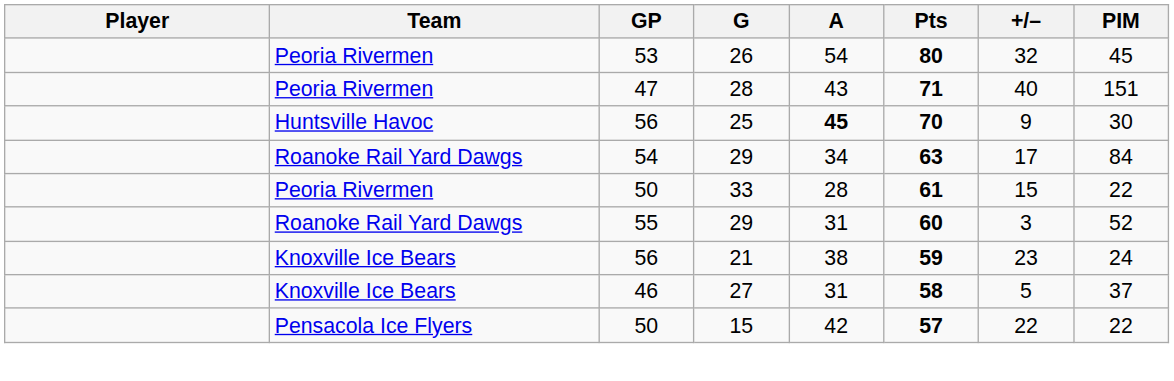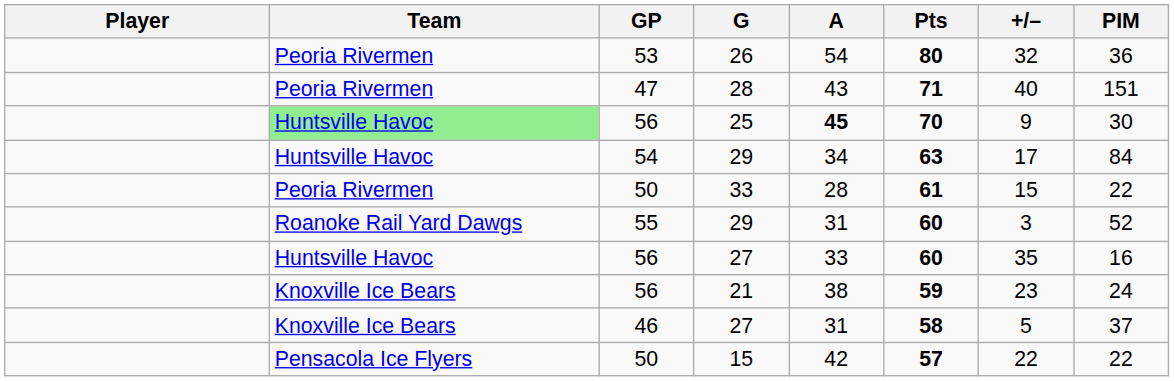26 | PIM: 45 -> 36
25 | Team: no background -> lightgreen background
54 / 29 | Team: Roanoke Rail Yard Dawgs -> Huntsville Havoc
+ row: Huntsville Havoc | 56 | 27 | 33 | 60 | 35 | 16
